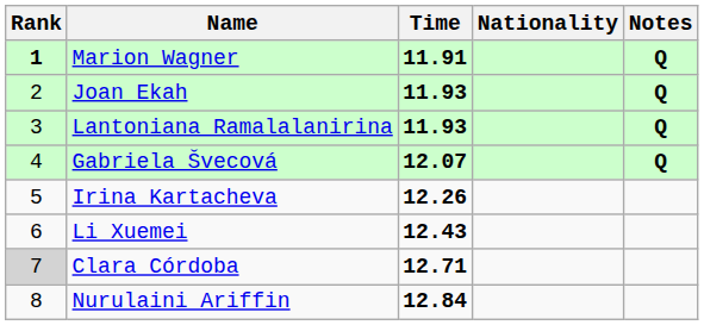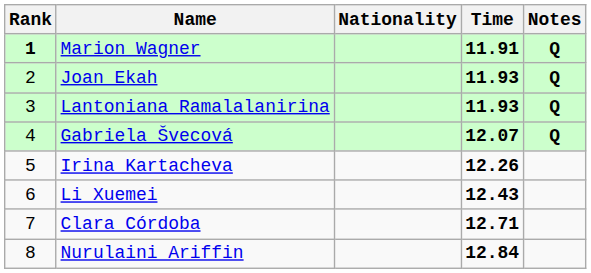columns swapped: Nationality <-> Time
Clara Córdoba | Rank: lightgrey background -> no background
